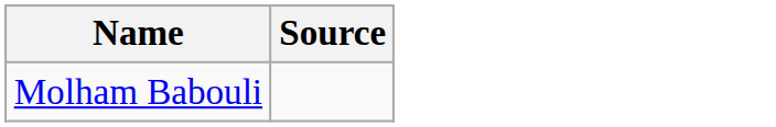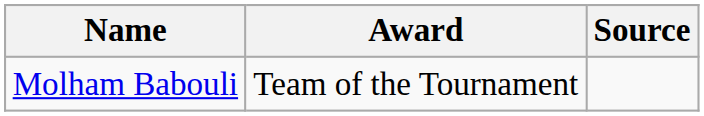+ column: Award | Team of the Tournament
